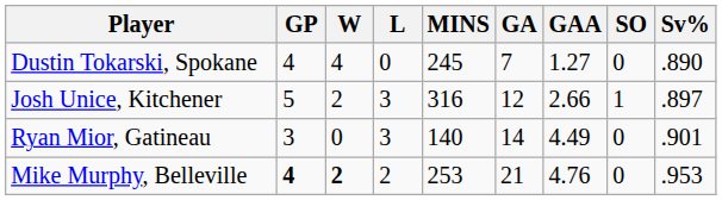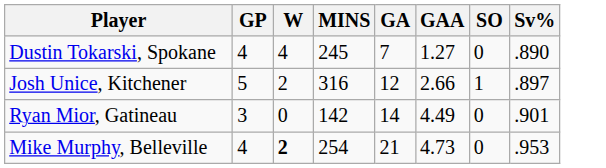- column: L | 0 | 3 | 3 | 2
Ryan Mior, Gatineau | MINS: 140 -> 142
Mike Murphy, Belleville | GP: bold -> normal
Mike Murphy, Belleville | MINS: 253 -> 254
Mike Murphy, Belleville | GAA: 4.76 -> 4.73
